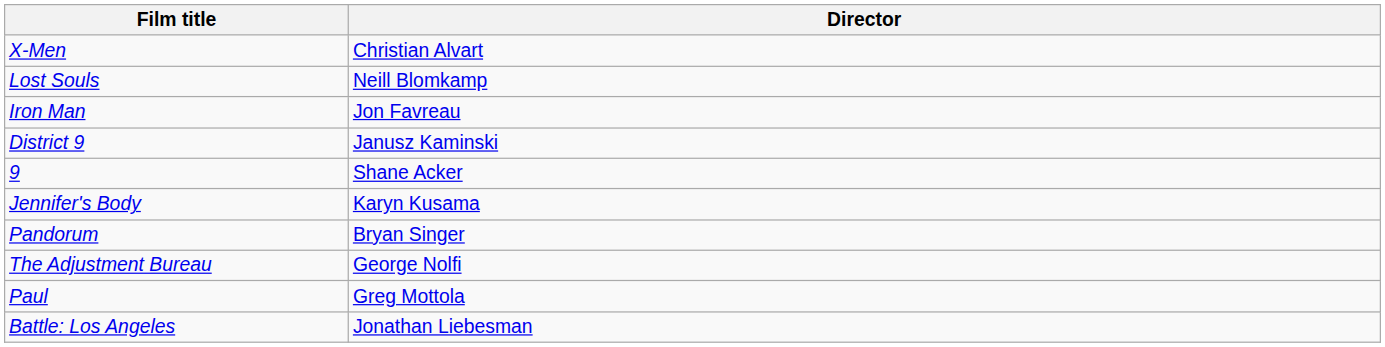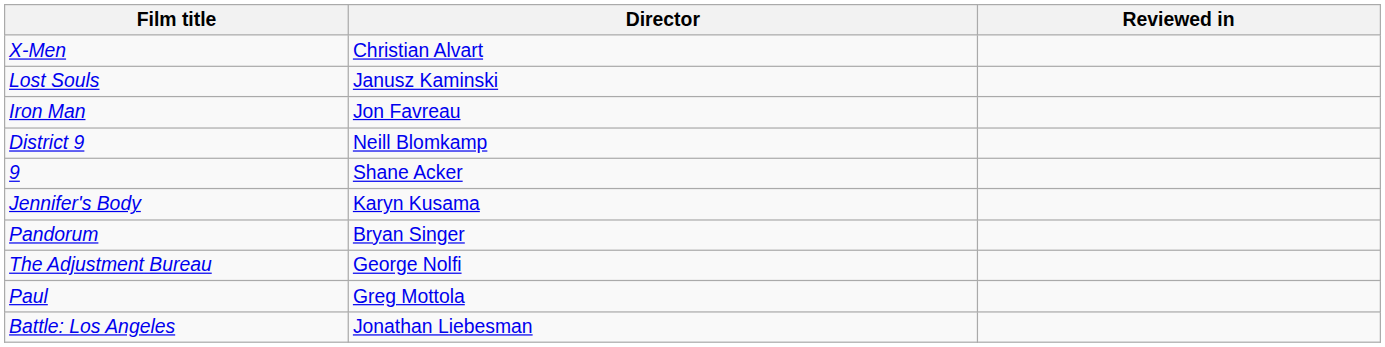+ column: Reviewed in
Lost Souls | Director: Neill Blomkamp -> Janusz Kaminski
District 9 | Director: Janusz Kaminski -> Neill Blomkamp
